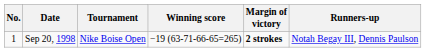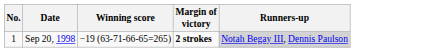- column: Tournament | Nike Boise Open
Sep 20, 1998 | Runners-up: no background -> lightgrey background
